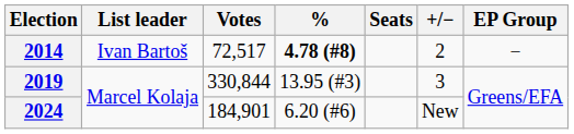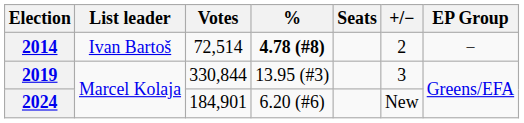2014 | Votes: 72,517 -> 72,514
